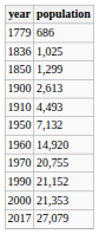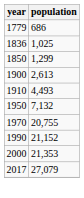- row: 1960 | 14,920
